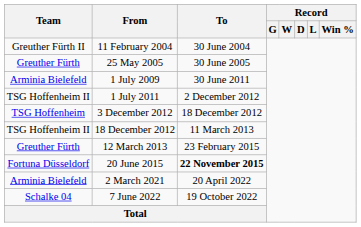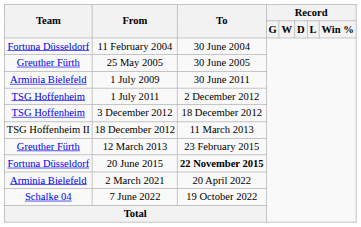11 February 2004 | Team: Greuther Fürth II -> Fortuna Düsseldorf
1 July 2011 | Team: TSG Hoffenheim II -> TSG Hoffenheim
